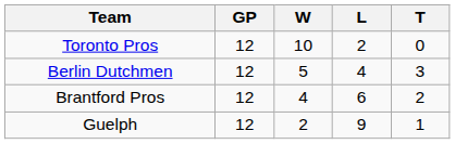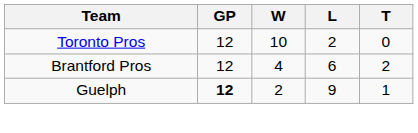- row: Berlin Dutchmen | 12 | 5 | 4 | 3
Guelph | GP: normal -> bold
